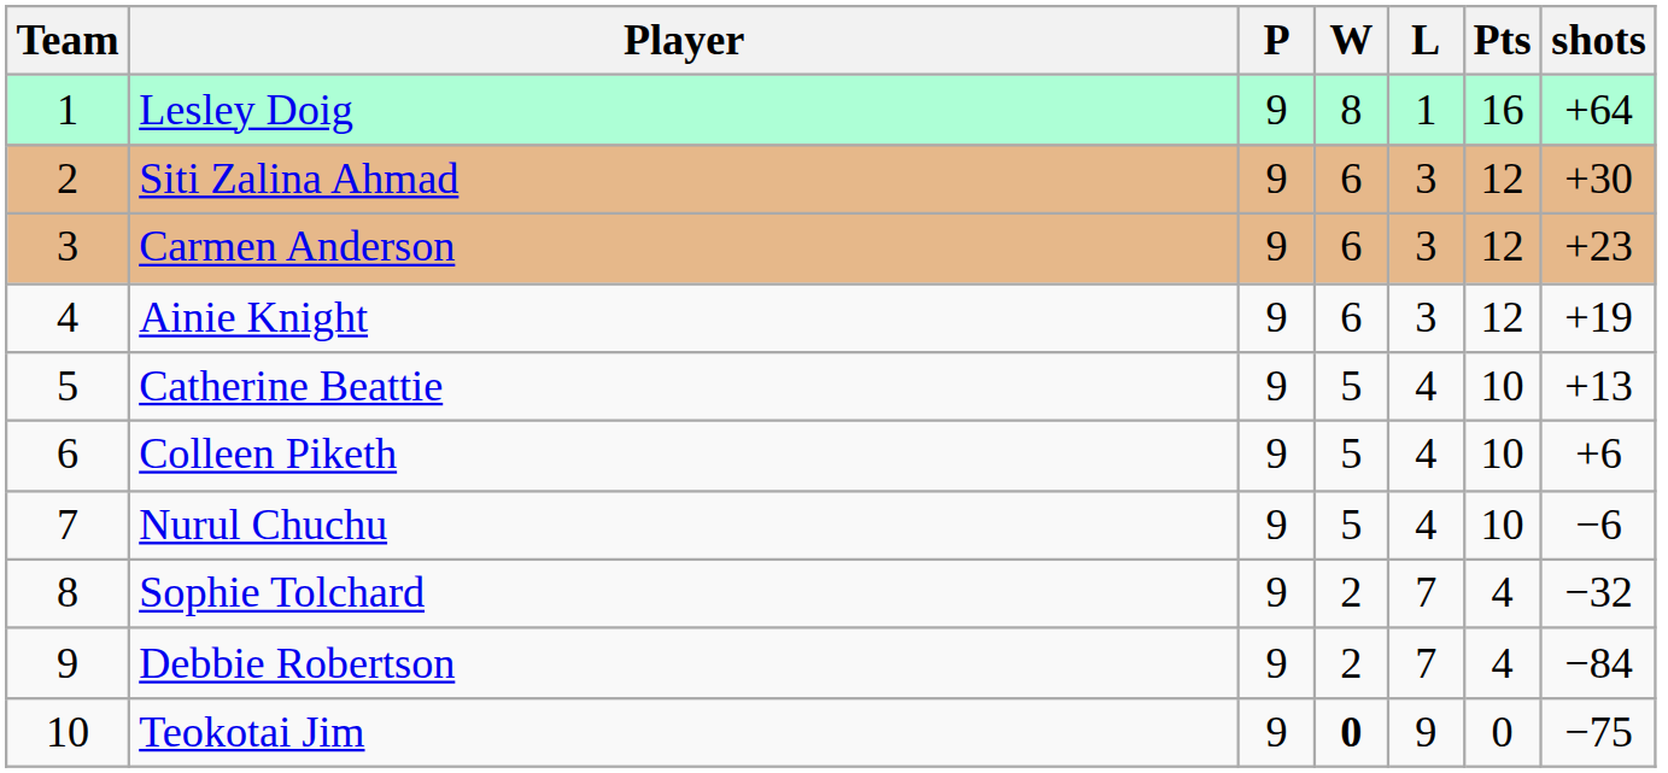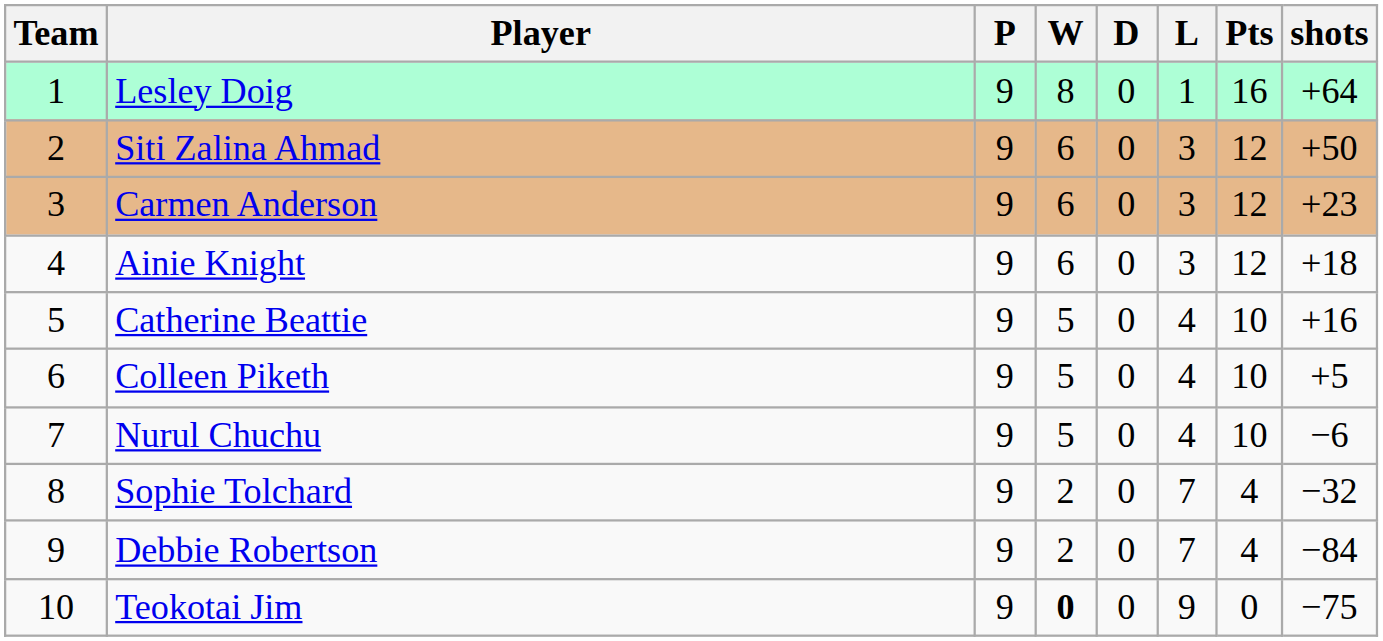+ column: D | 0 | 0 | 0 | 0 | 0 | 0 | 0 | 0 | 0 | 0
Siti Zalina Ahmad | shots: +30 -> +50
Ainie Knight | shots: +19 -> +18
Catherine Beattie | shots: +13 -> +16
Colleen Piketh | shots: +6 -> +5
